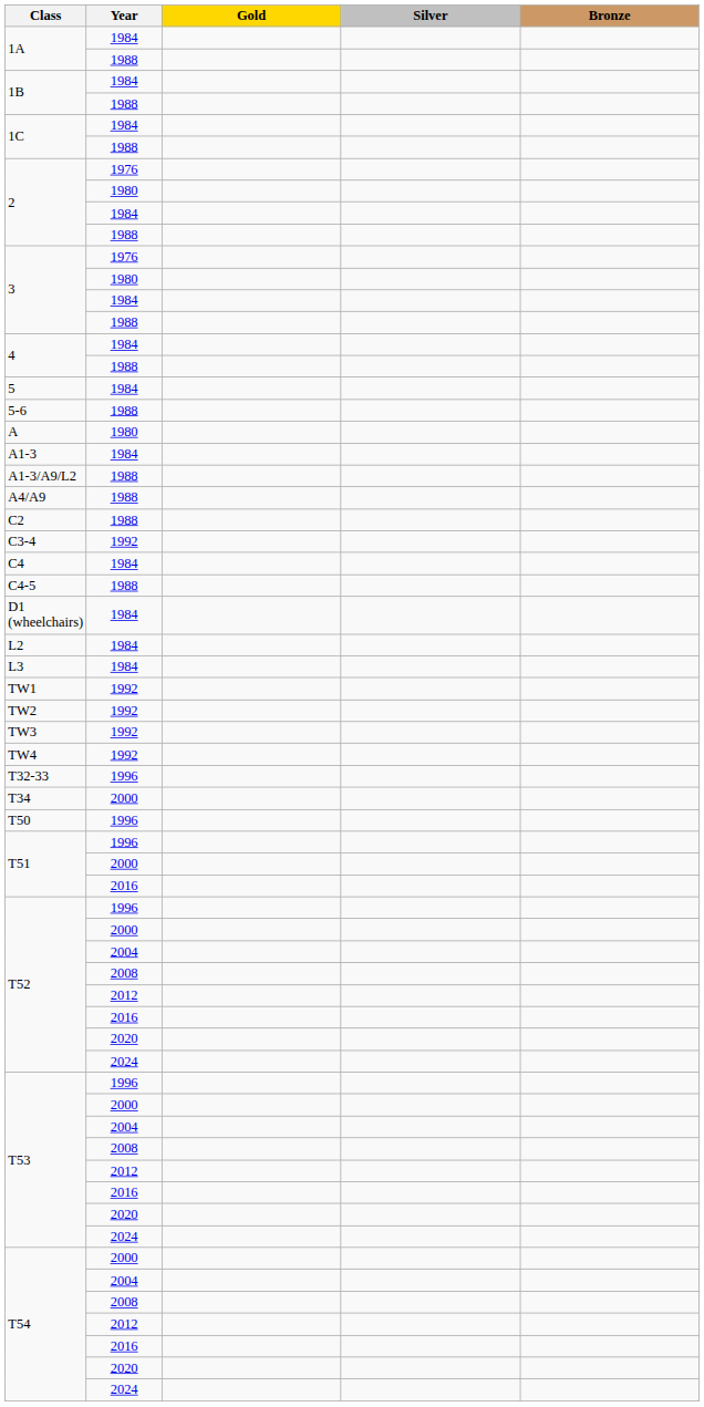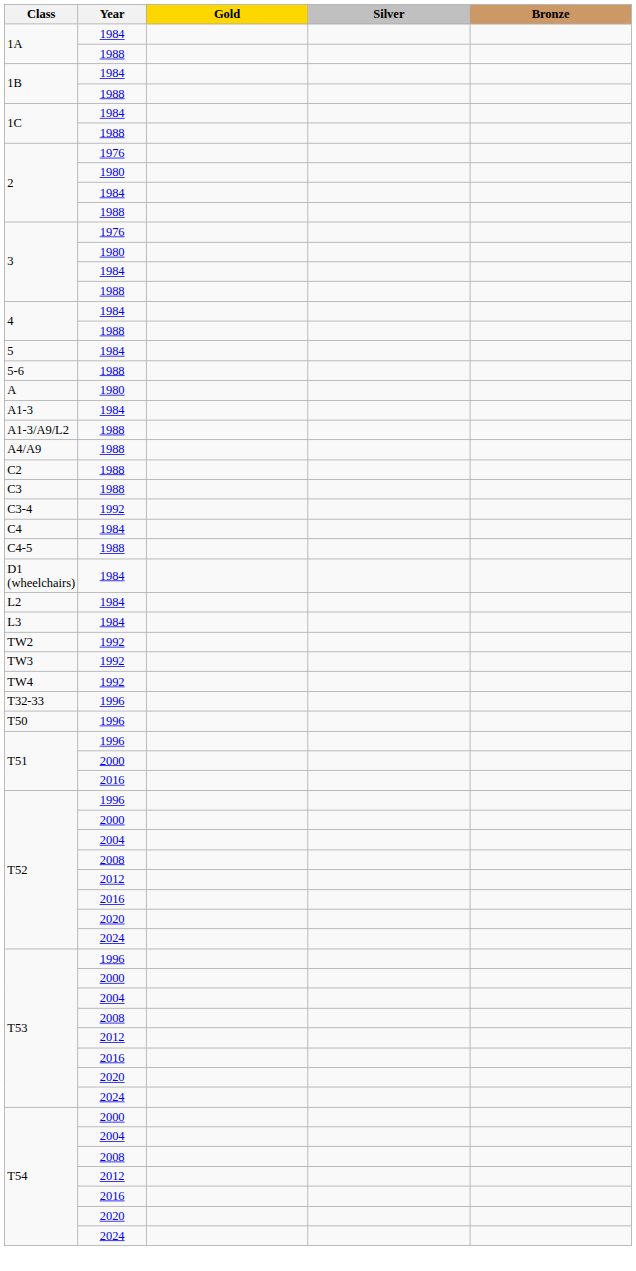+ row: C3 | 1988
- row: TW1 | 1992
- row: T34 | 2000
